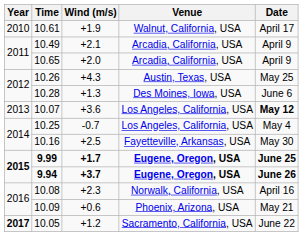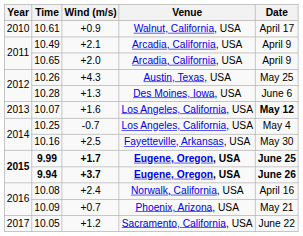10.61 | Wind (m/s): +1.9 -> +0.9
10.07 | Wind (m/s): +3.6 -> +1.6
10.08 | Wind (m/s): +2.3 -> +2.4
10.09 | Wind (m/s): +0.6 -> +0.7
10.05 | Year: bold -> normal
